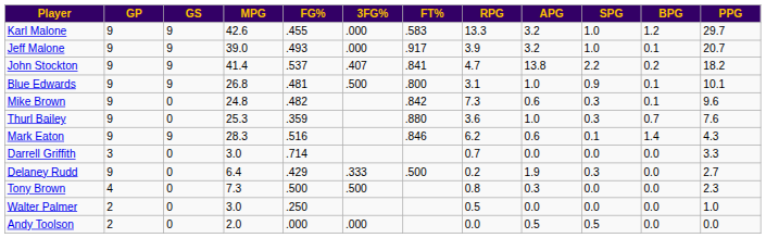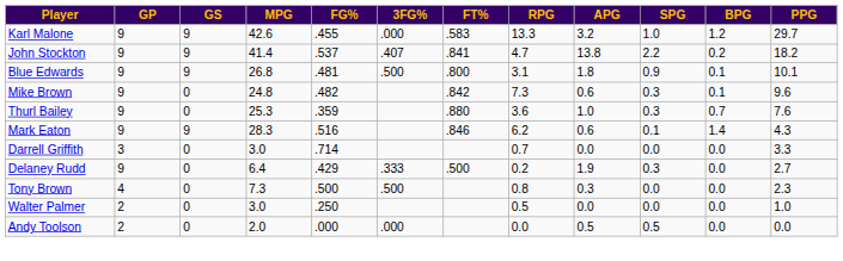- row: Jeff Malone | 9 | 9 | 39.0 | .493 | .000 | .917 | 3.9 | 3.2 | 1.0 | 0.1 | 20.7
Blue Edwards | APG: 1.0 -> 1.8
